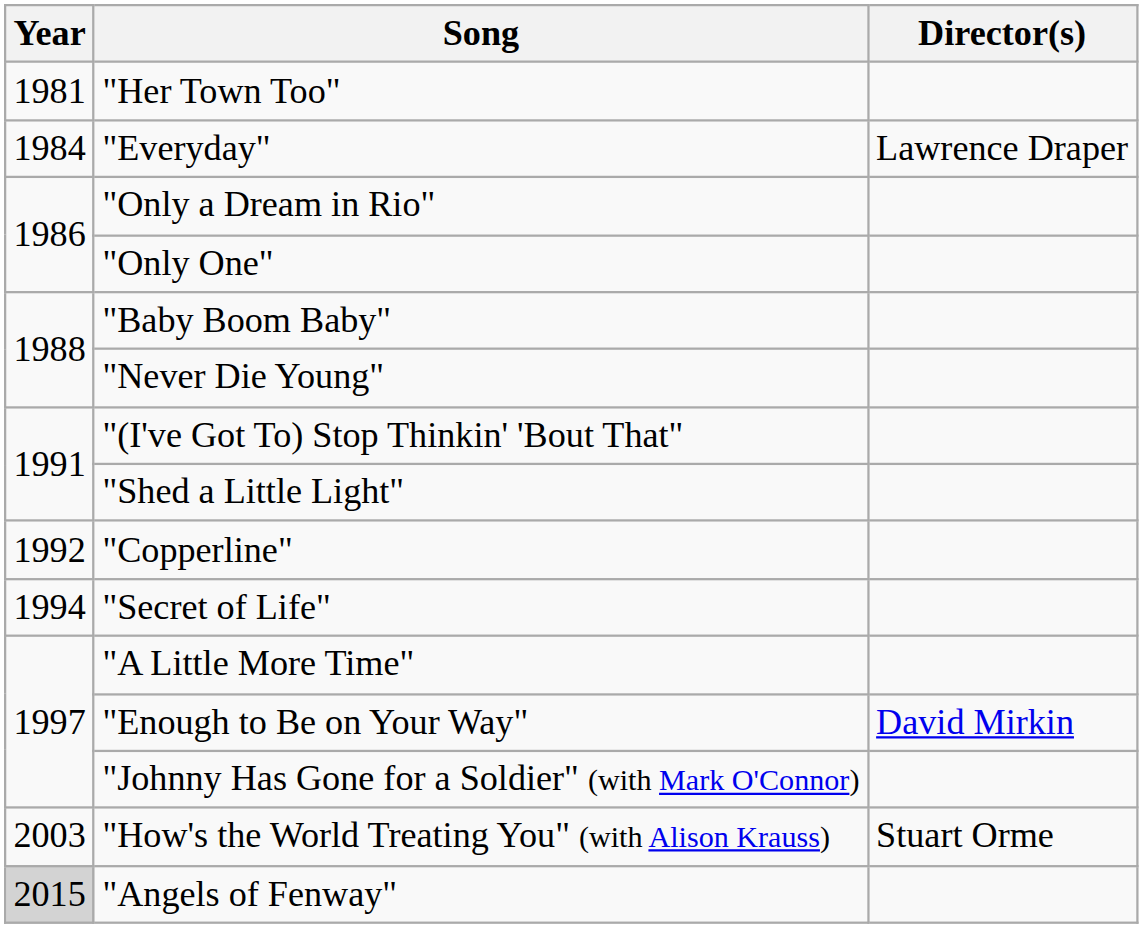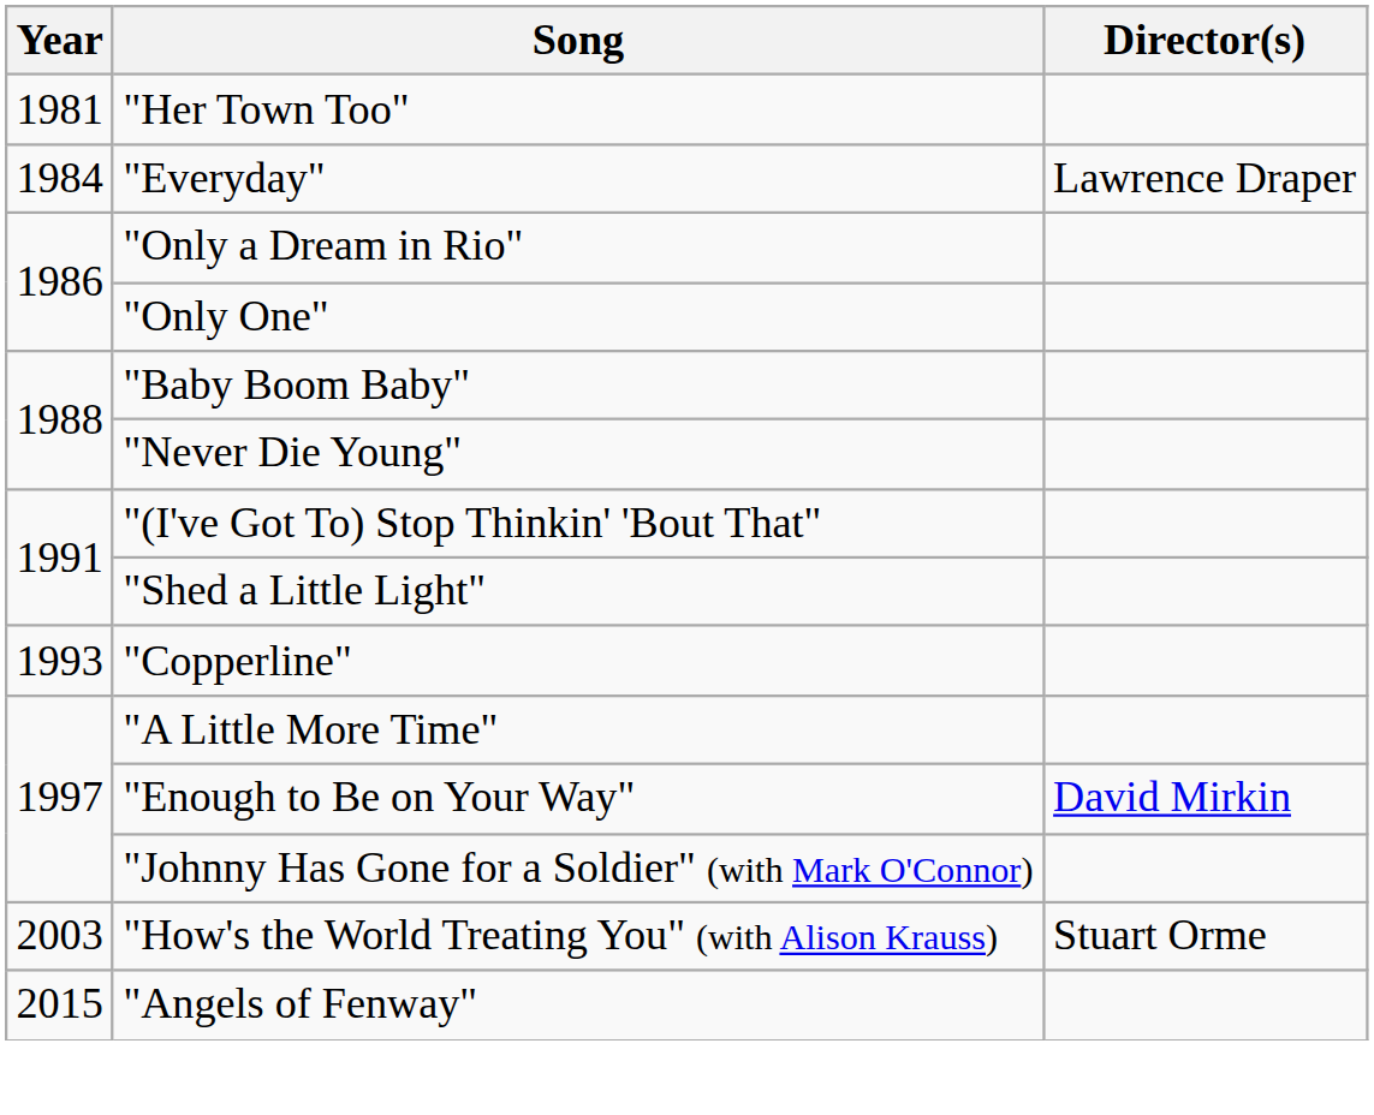"Copperline" | Year: 1992 -> 1993
- row: 1994 | "Secret of Life"
"Angels of Fenway" | Year: lightgrey background -> no background
